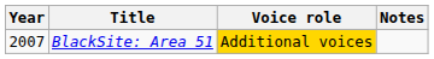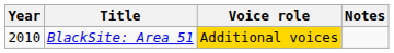BlackSite: Area 51 | Year: 2007 -> 2010
